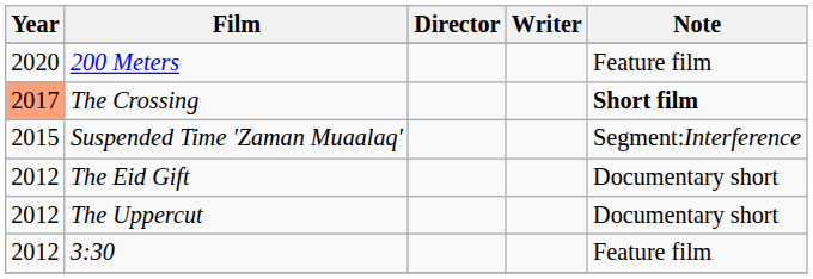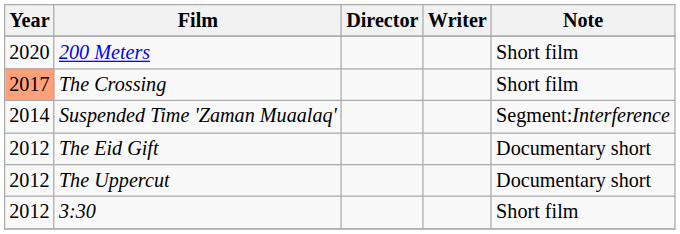200 Meters | Note: Feature film -> Short film
The Crossing | Note: bold -> normal
Suspended Time 'Zaman Muaalaq' | Year: 2015 -> 2014
3:30 | Note: Feature film -> Short film
